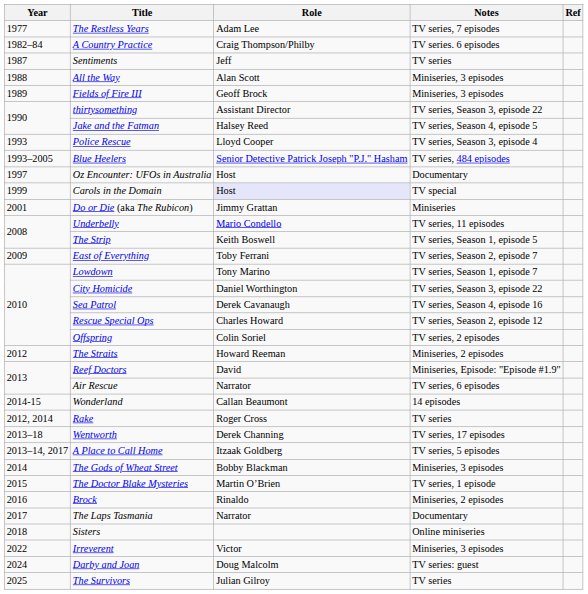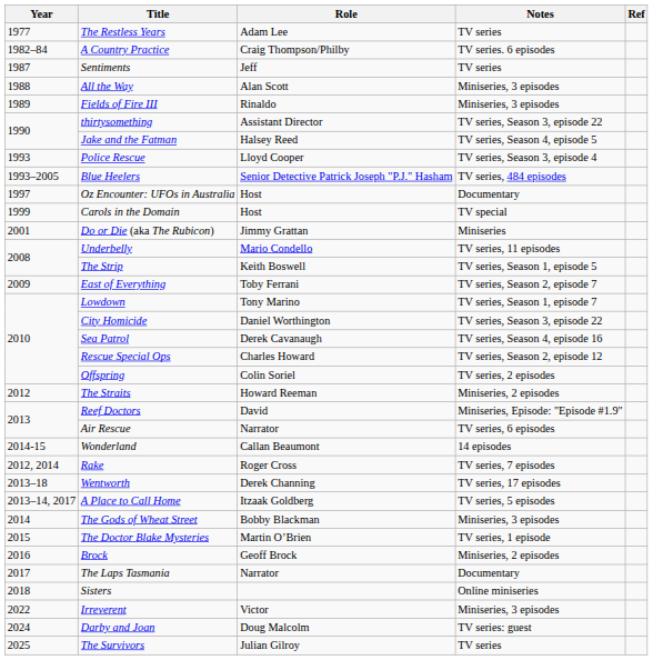The Restless Years | Notes: TV series, 7 episodes -> TV series
Fields of Fire III | Role: Geoff Brock -> Rinaldo
Carols in the Domain | Role: lavender background -> no background
Rake | Notes: TV series -> TV series, 7 episodes
Brock | Role: Rinaldo -> Geoff Brock
